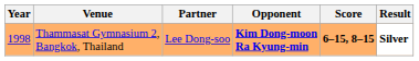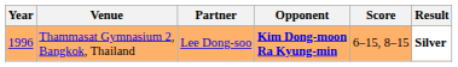Thammasat Gymnasium 2, Bangkok, Thailand | Year: 1998 -> 1996
Thammasat Gymnasium 2, Bangkok, Thailand | Score: bold -> normal
